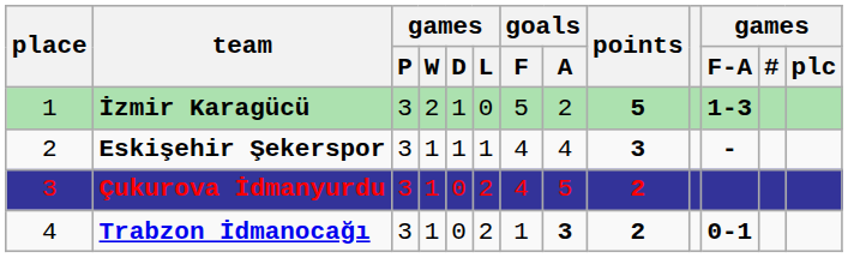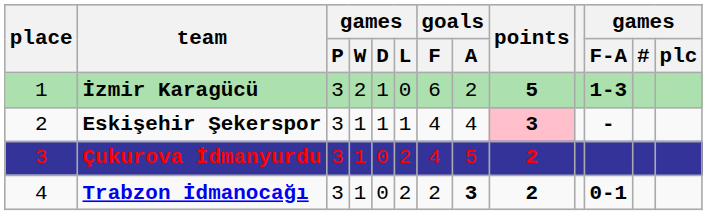İzmir Karagücü | goals / F: 5 -> 6
Eskişehir Şekerspor | points: no background -> pink background
Trabzon İdmanocağı | goals / F: 1 -> 2
